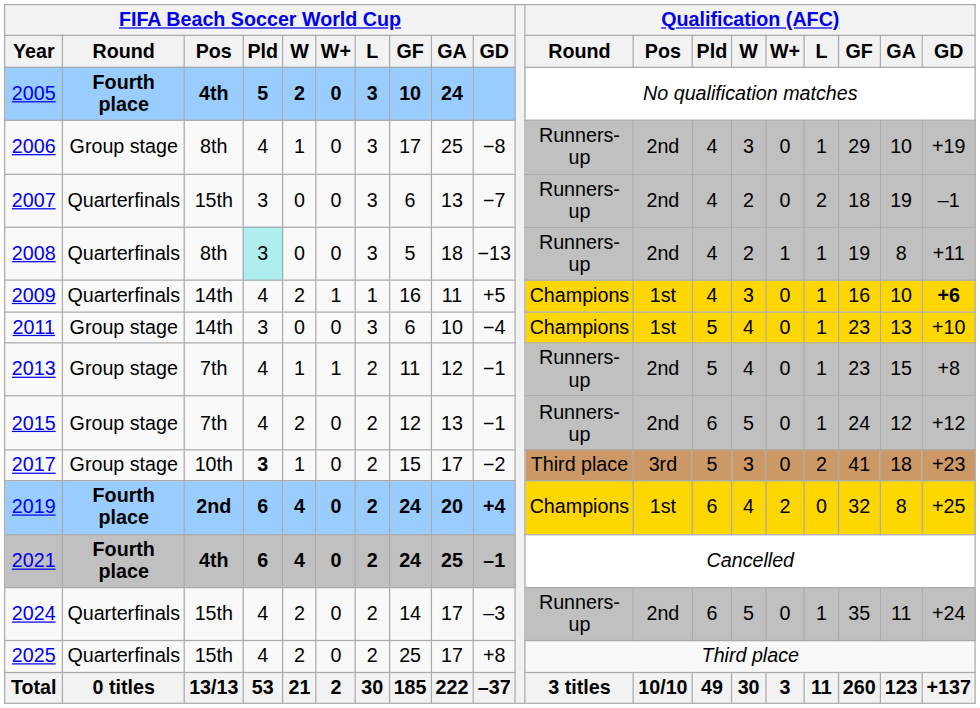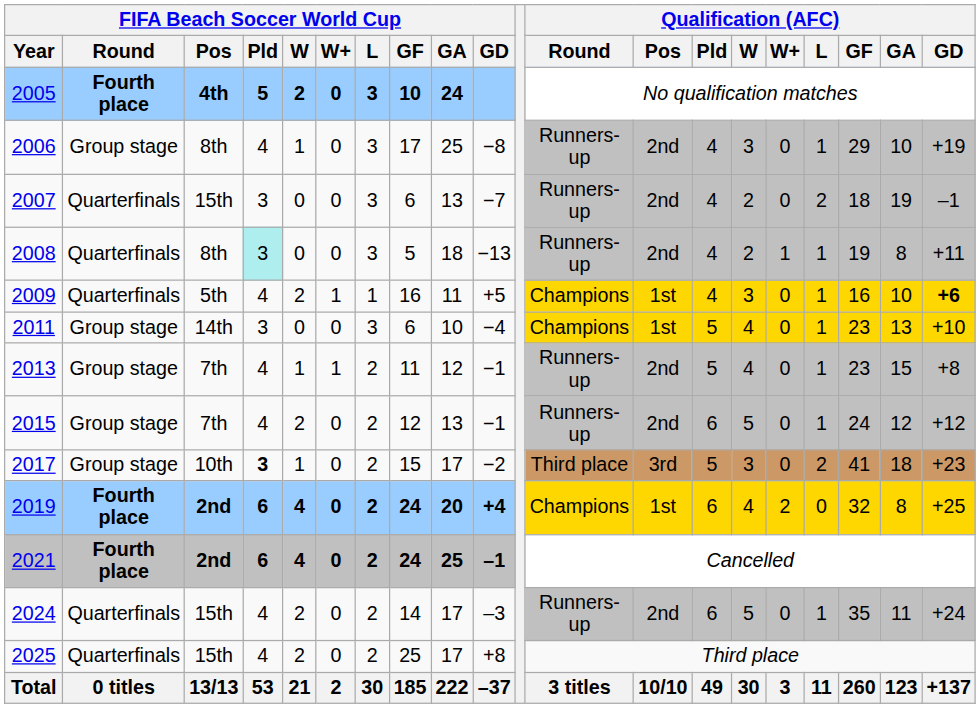2009 | FIFA Beach Soccer World Cup / Pos: 14th -> 5th
2021 | FIFA Beach Soccer World Cup / Pos: 4th -> 2nd
